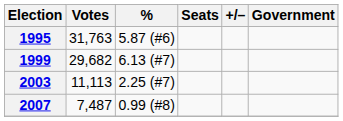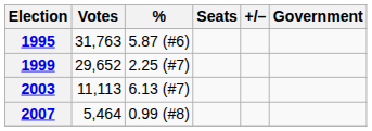1999 | Votes: 29,682 -> 29,652
1999 | %: 6.13 (#7) -> 2.25 (#7)
2003 | %: 2.25 (#7) -> 6.13 (#7)
2007 | Votes: 7,487 -> 5,464
